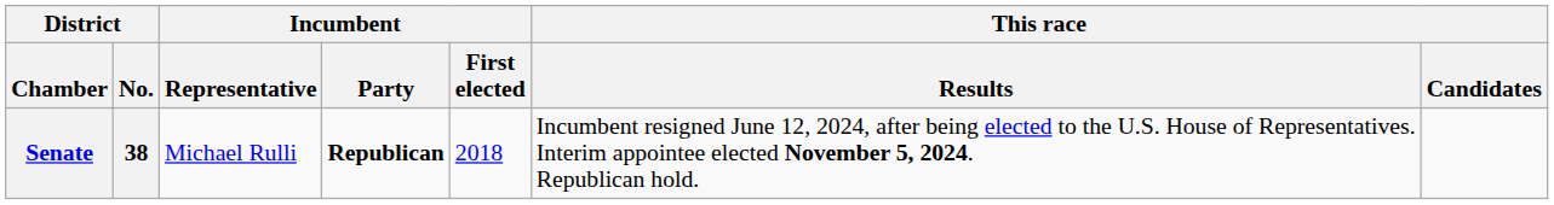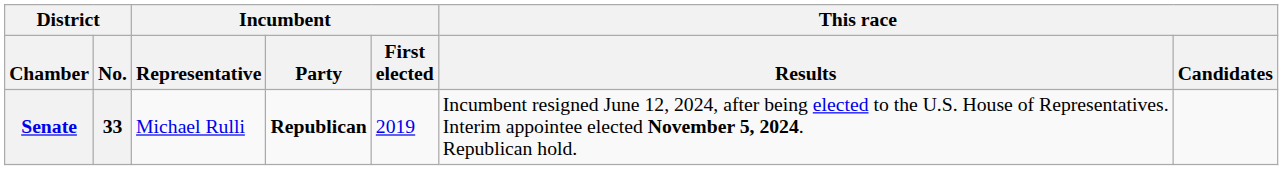Senate | District / No.: 38 -> 33
Senate | Incumbent / First elected: 2018 -> 2019
